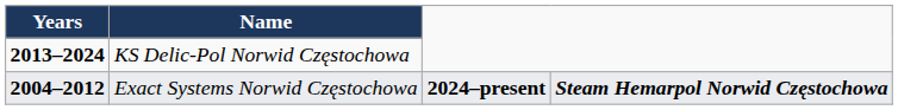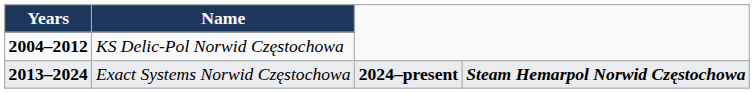KS Delic-Pol Norwid Częstochowa | Years: 2013–2024 -> 2004–2012
Exact Systems Norwid Częstochowa | Years: 2004–2012 -> 2013–2024
